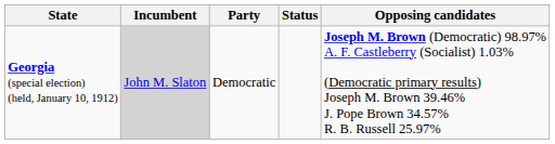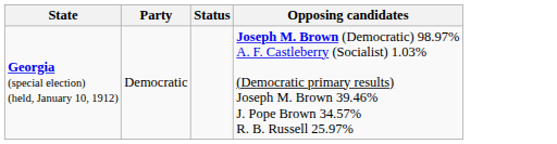- column: Incumbent | John M. Slaton
